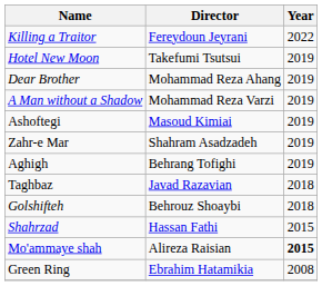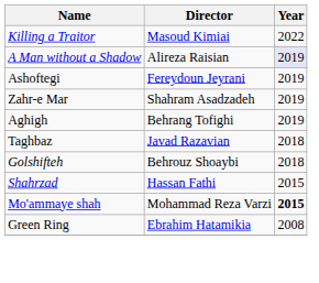Killing a Traitor | Director: Fereydoun Jeyrani -> Masoud Kimiai
- row: Hotel New Moon | Takefumi Tsutsui | 2019
- row: Dear Brother | Mohammad Reza Ahang | 2019
A Man without a Shadow | Director: Mohammad Reza Varzi -> Alireza Raisian
A Man without a Shadow | Year: no background -> lavender background
Ashoftegi | Director: Masoud Kimiai -> Fereydoun Jeyrani
Mo'ammaye shah | Director: Alireza Raisian -> Mohammad Reza Varzi
